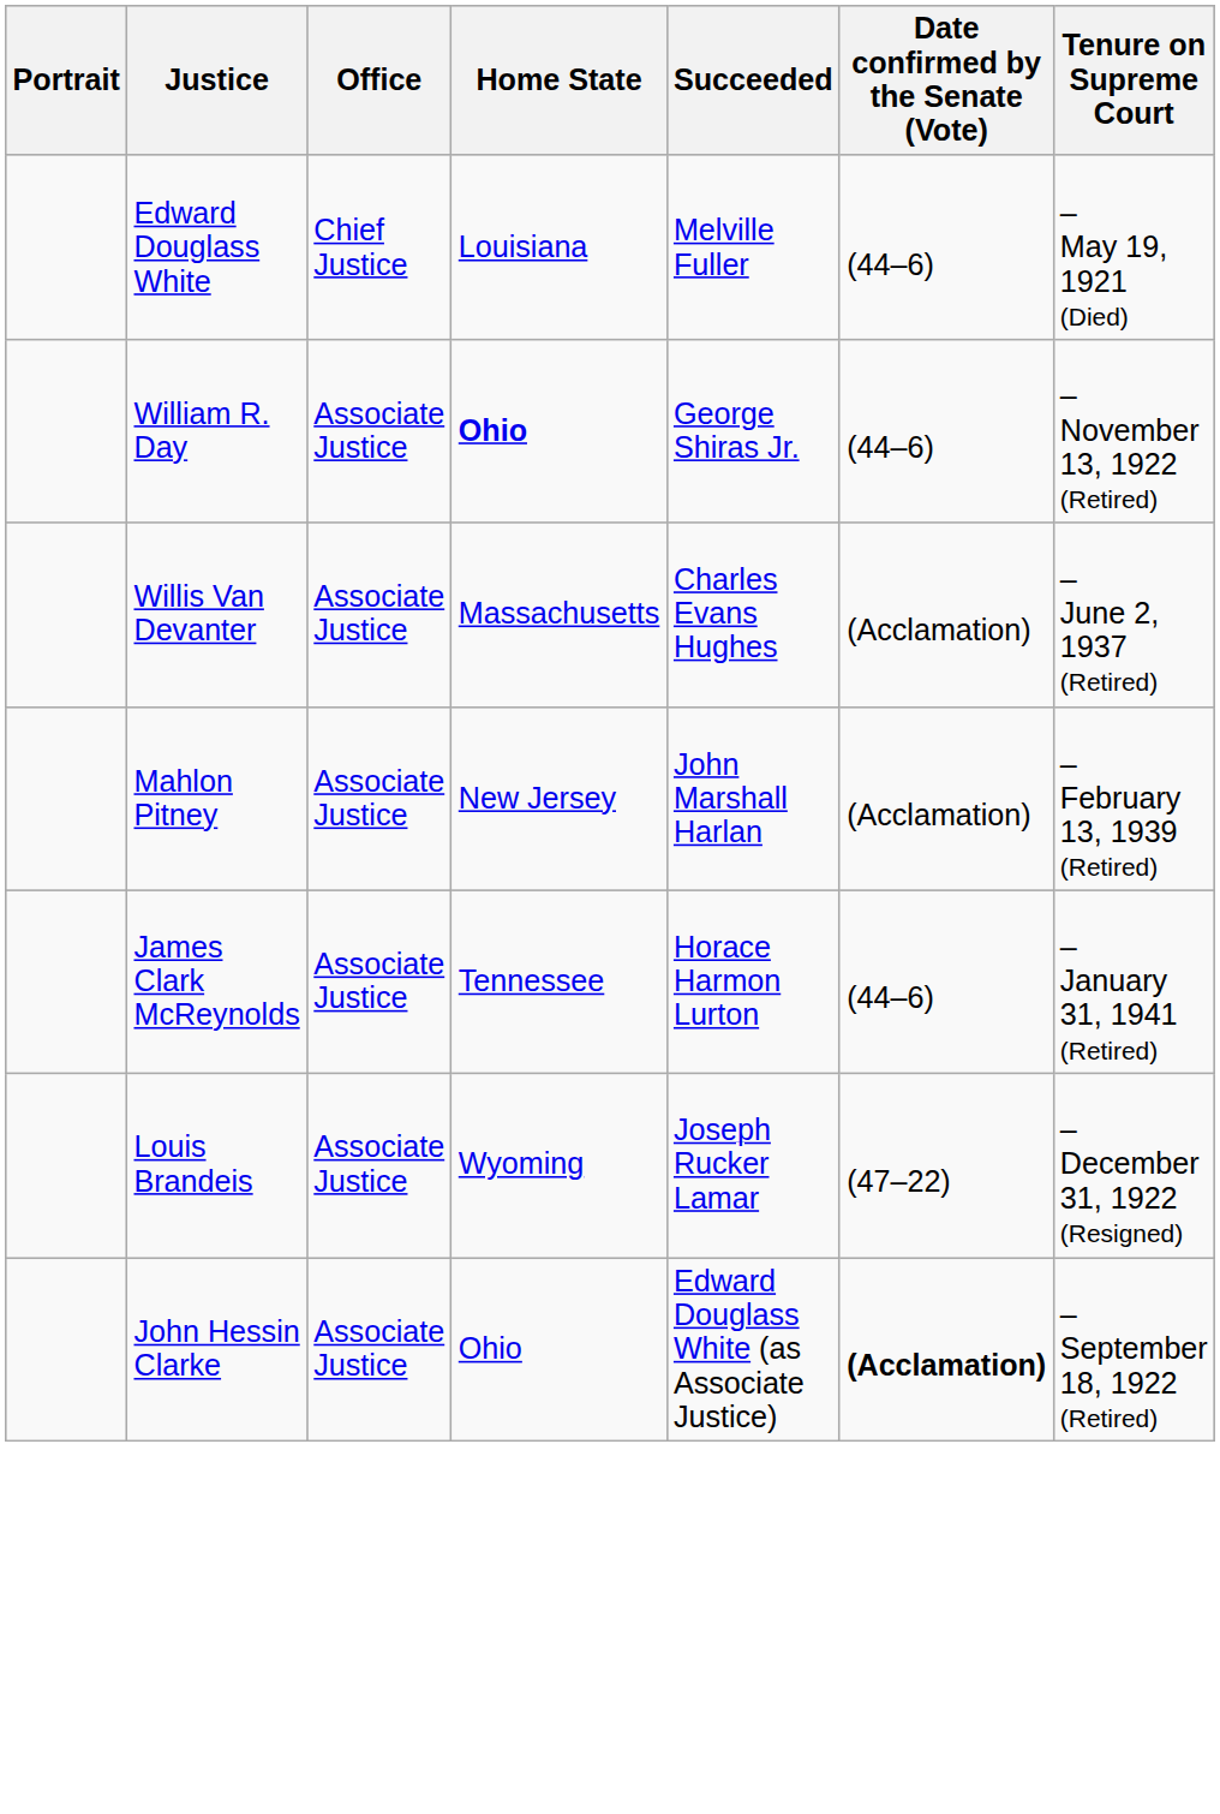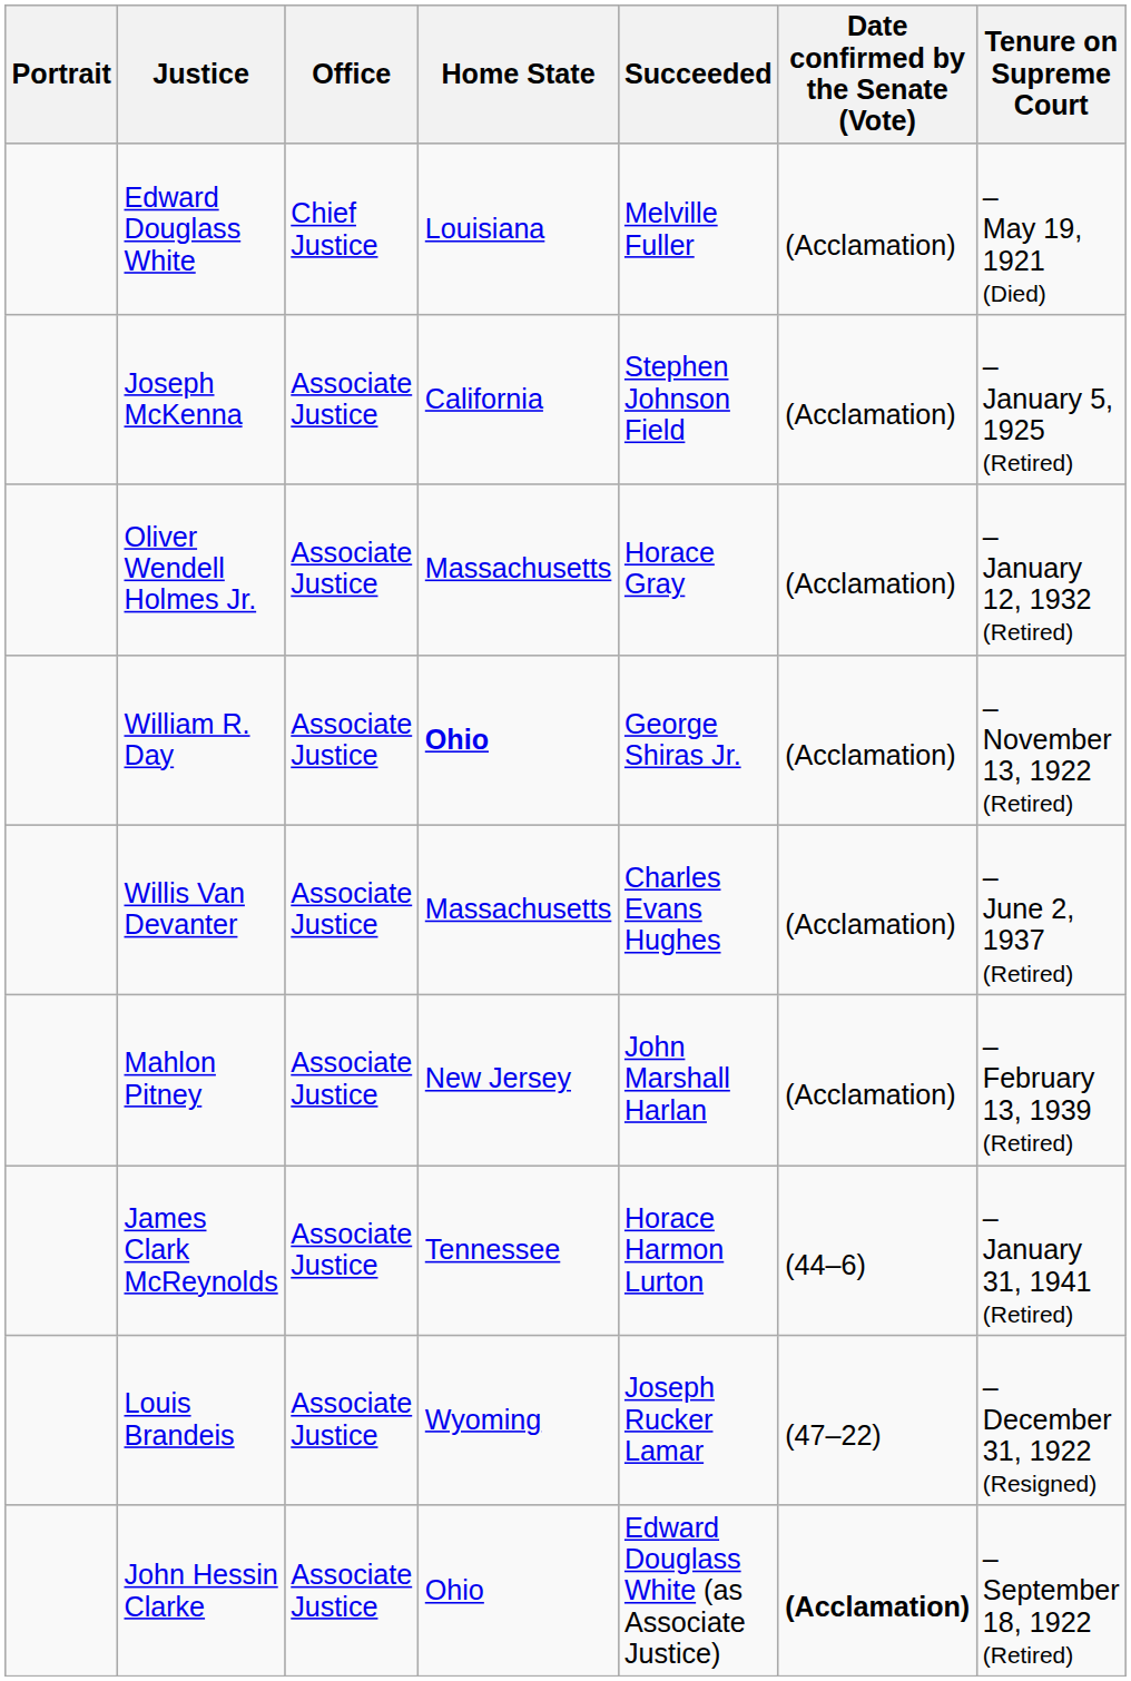Edward Douglass White | Date confirmed by the Senate (Vote): (44–6) -> (Acclamation)
+ row: Joseph McKenna | Associate Justice | California | Stephen Johnson Field | (Acclamation) | – January 5, 1925 (Retired)
+ row: Oliver Wendell Holmes Jr. | Associate Justice | Massachusetts | Horace Gray | (Acclamation) | – January 12, 1932 (Retired)
William R. Day | Date confirmed by the Senate (Vote): (44–6) -> (Acclamation)
